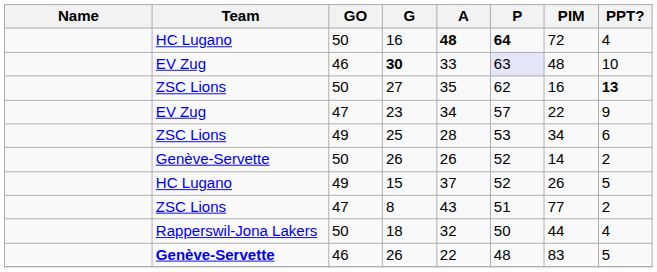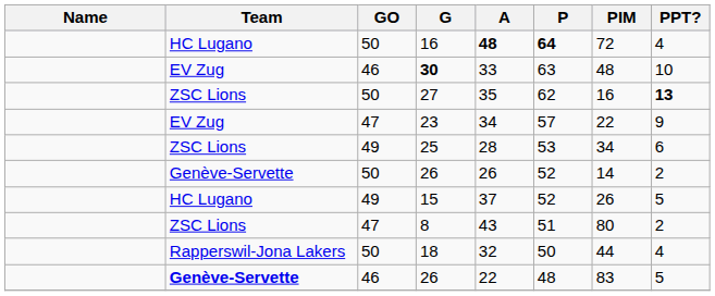30 | P: lavender background -> no background
8 | PIM: 77 -> 80
